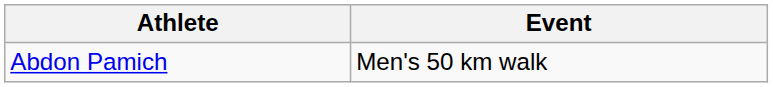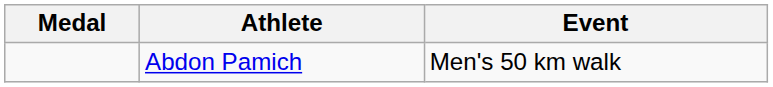+ column: Medal
